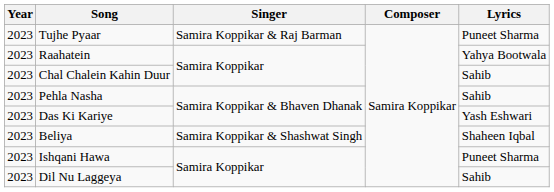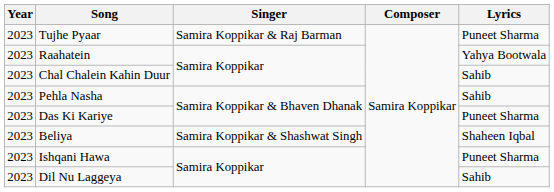Das Ki Kariye | Lyrics: Yash Eshwari -> Puneet Sharma
